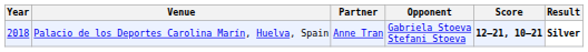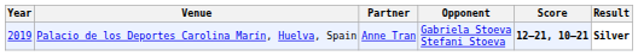Palacio de los Deportes Carolina Marín, Huelva, Spain | Year: 2018 -> 2019
